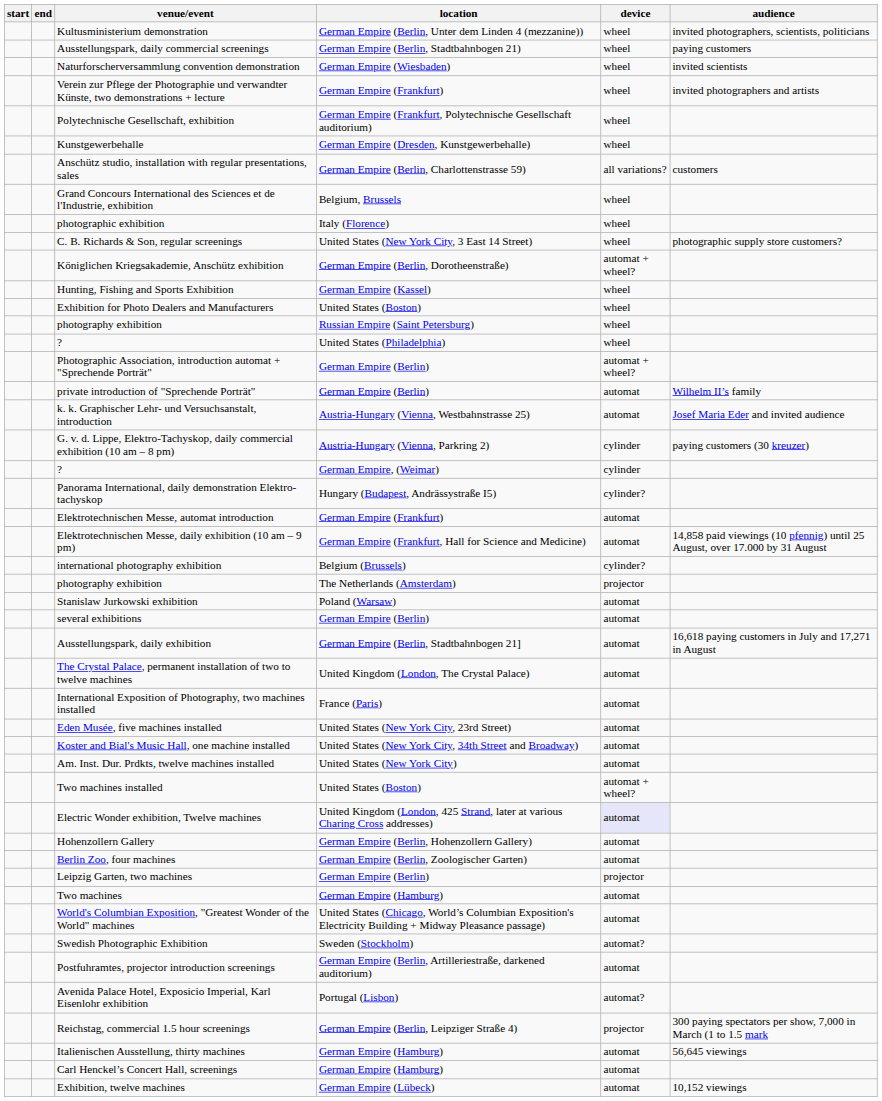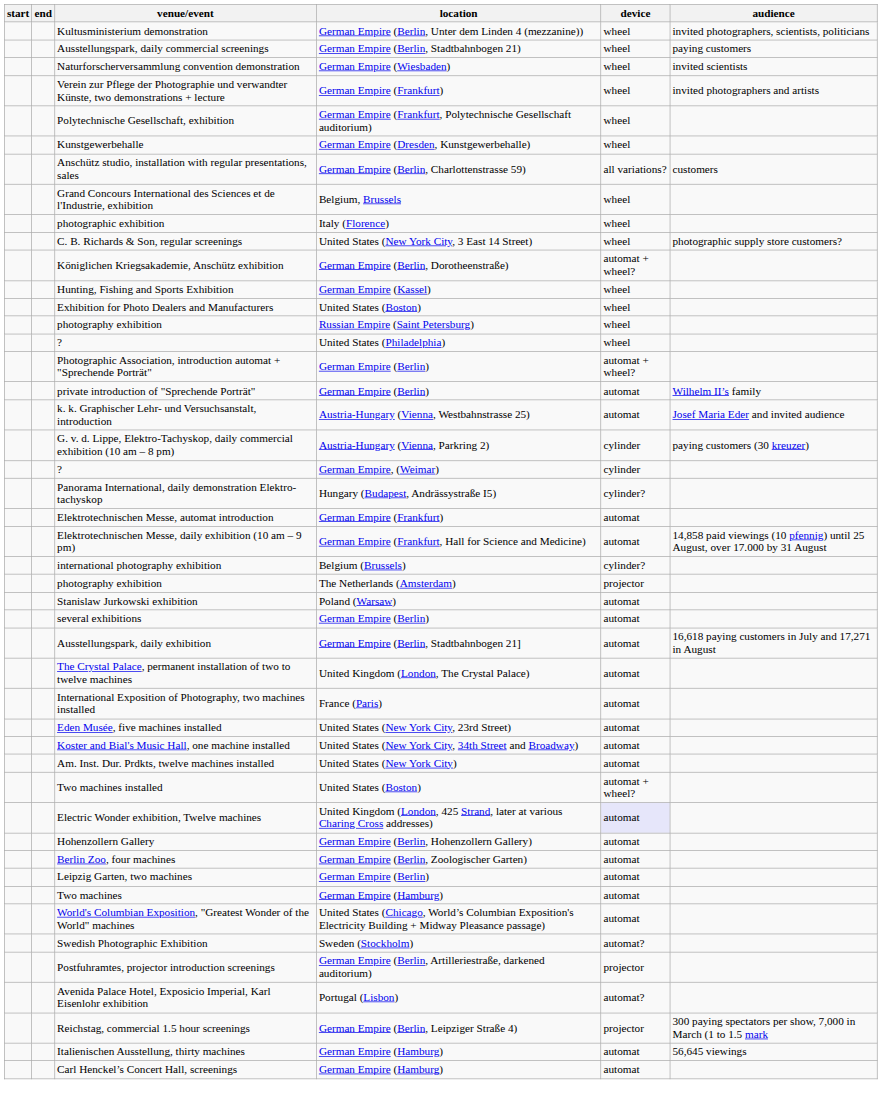Leipzig Garten, two machines | device: projector -> automat
Postfuhramtes, projector introduction screenings | device: automat -> projector
- row: Exhibition, twelve machines | German Empire (Lübeck) | automat | 10,152 viewings
